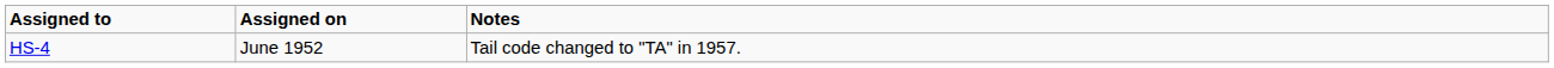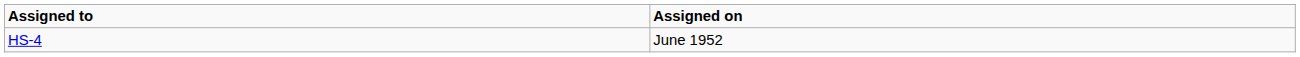- column: Notes | Tail code changed to "TA" in 1957.
